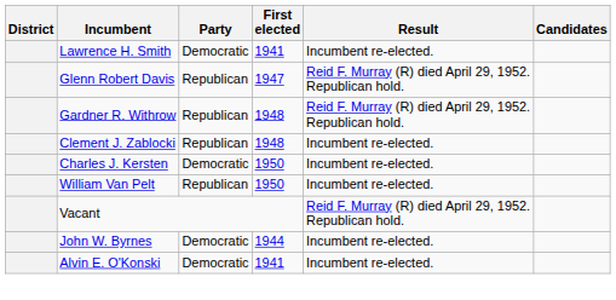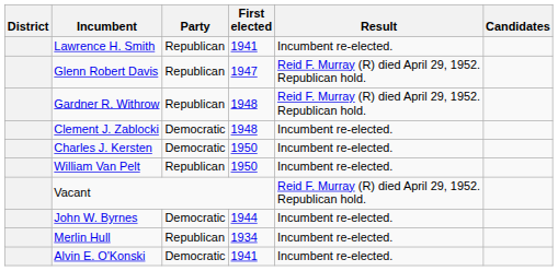Lawrence H. Smith | Party: Democratic -> Republican
Clement J. Zablocki | Party: Republican -> Democratic
+ row: Merlin Hull | Republican | 1934 | Incumbent re-elected.
